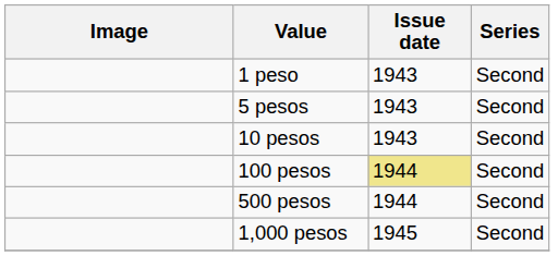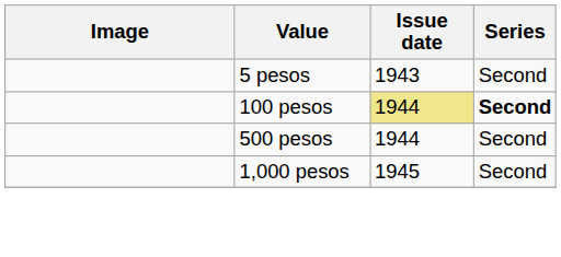- row: 1 peso | 1943 | Second
- row: 10 pesos | 1943 | Second
100 pesos | Series: normal -> bold
